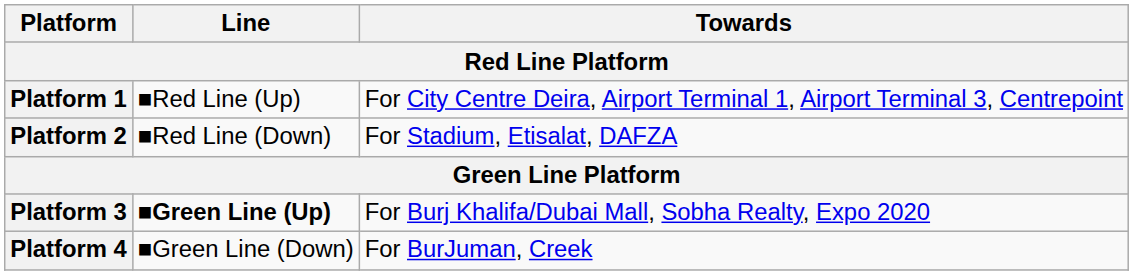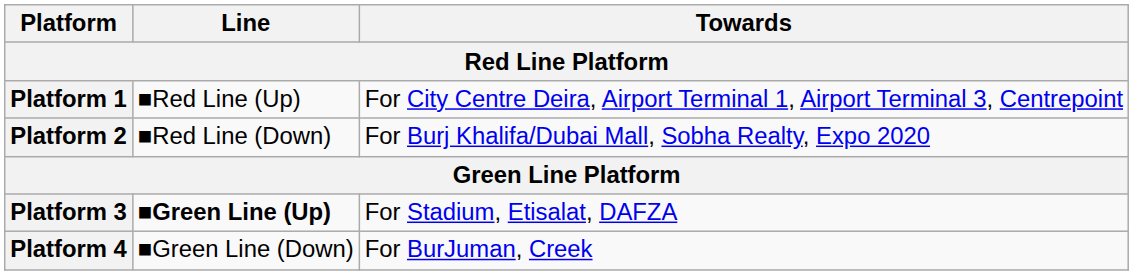Platform 2 | Towards: For Stadium, Etisalat, DAFZA -> For Burj Khalifa/Dubai Mall, Sobha Realty, Expo 2020
Platform 3 | Towards: For Burj Khalifa/Dubai Mall, Sobha Realty, Expo 2020 -> For Stadium, Etisalat, DAFZA
